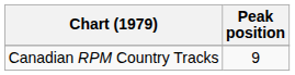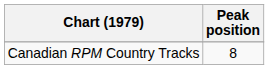Canadian RPM Country Tracks | Peak position: 9 -> 8
